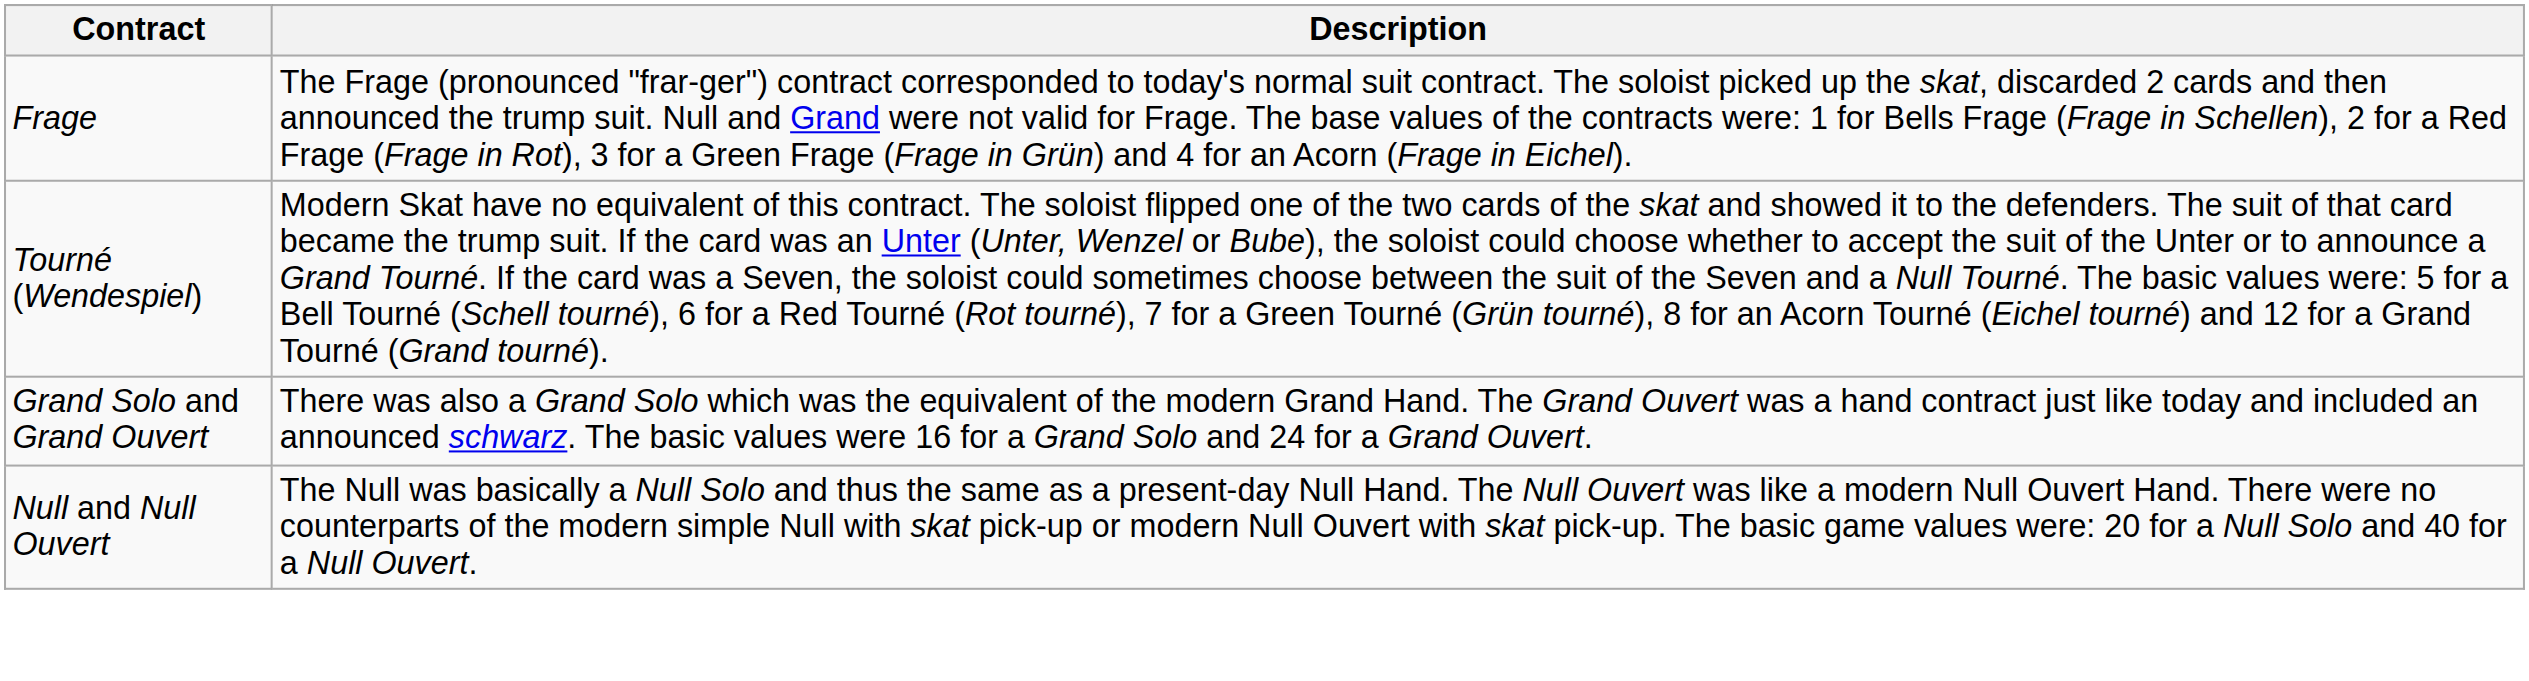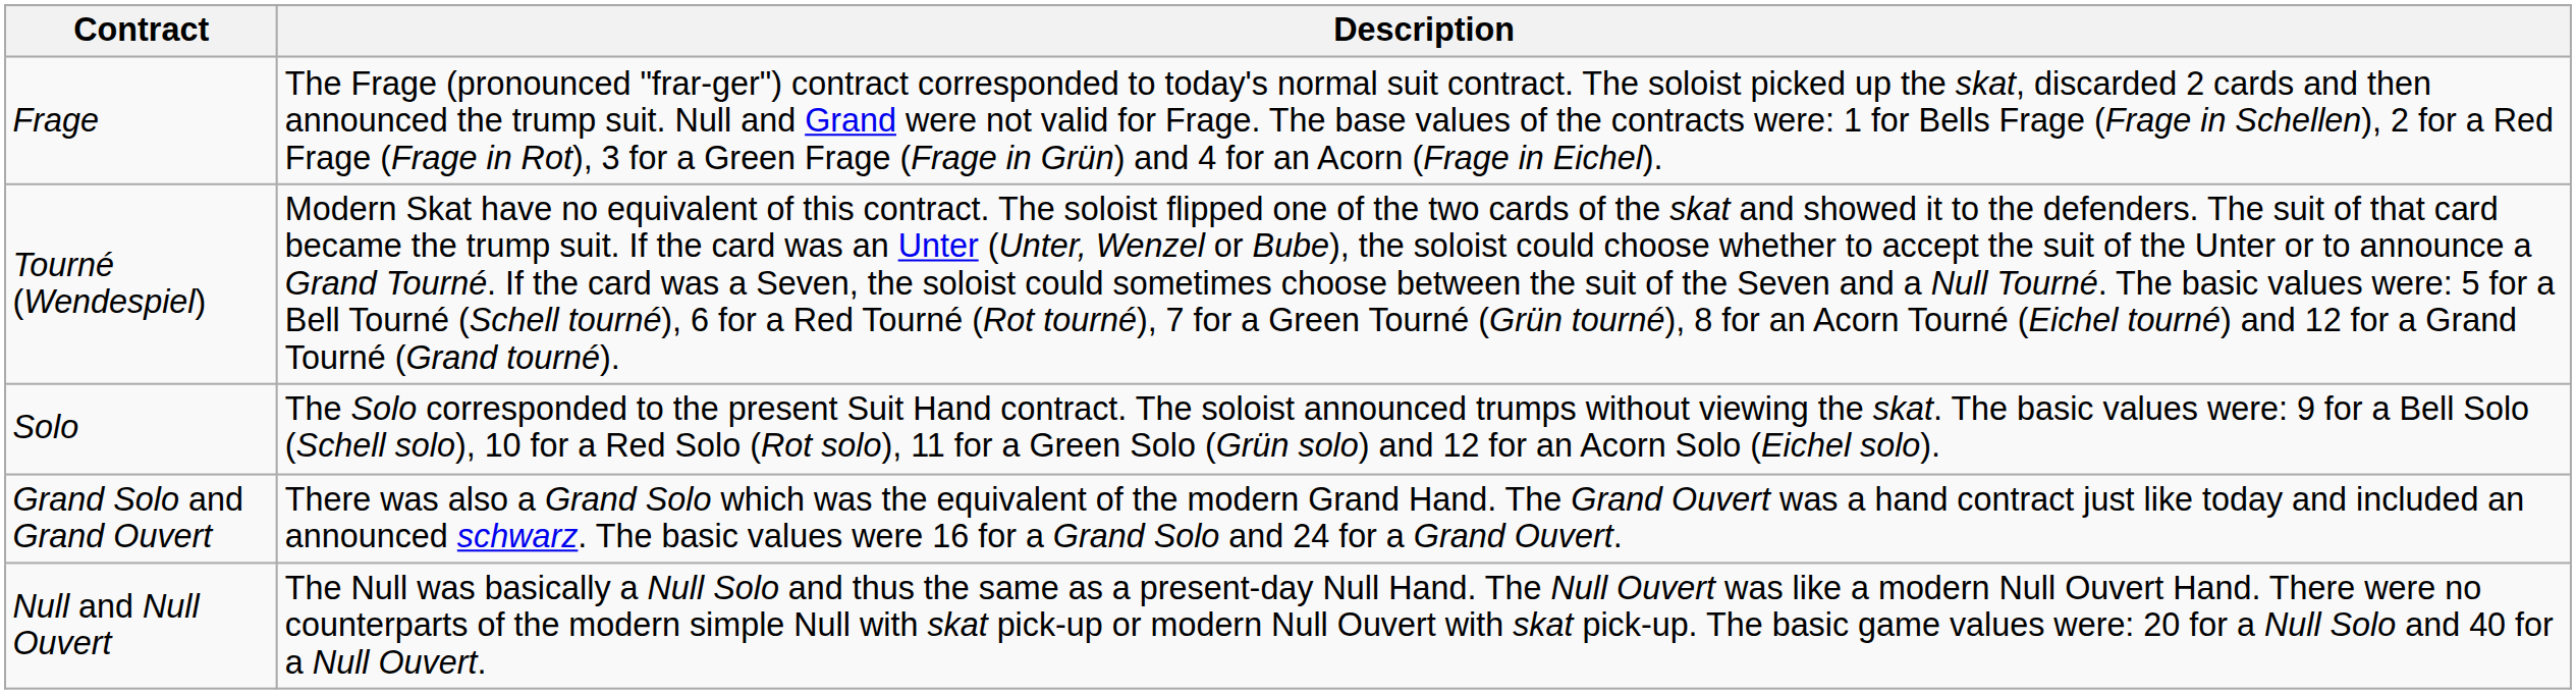+ row: Solo | The Solo corresponded to the present Suit Hand contract. The soloist announced trumps without viewing the skat. The basic values were: 9 for a Bell Solo (Schell solo), 10 for a Red Solo (Rot solo), 11 for a Green Solo (Grün solo) and 12 for an Acorn Solo (Eichel solo).
